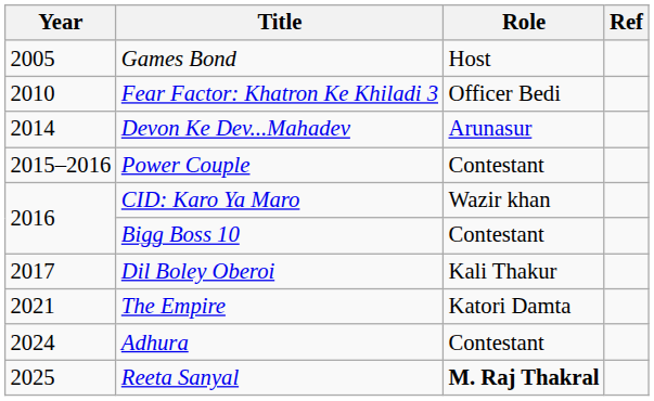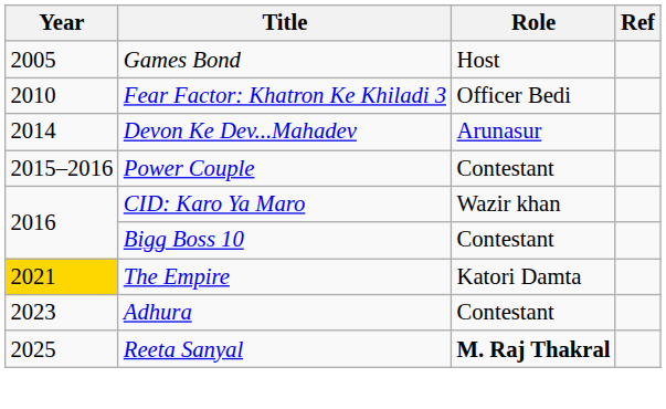- row: 2017 | Dil Boley Oberoi | Kali Thakur
The Empire | Year: no background -> gold background
Adhura | Year: 2024 -> 2023
